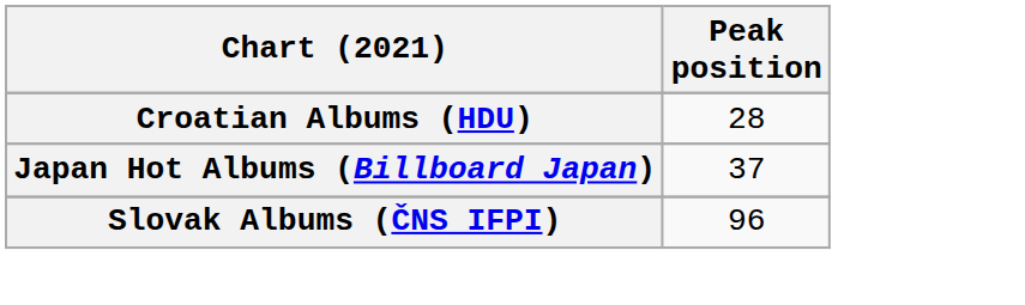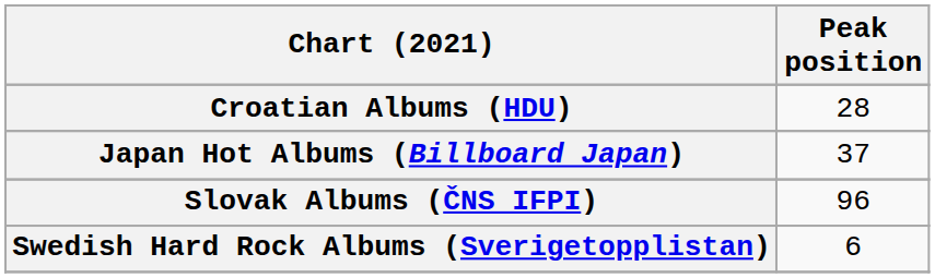+ row: Swedish Hard Rock Albums (Sverigetopplistan) | 6
